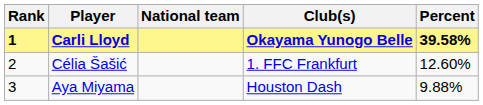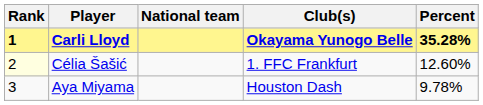Carli Lloyd | Percent: 39.58% -> 35.28%
Célia Šašić | Rank: no background -> lightyellow background
Aya Miyama | Percent: 9.88% -> 9.78%
